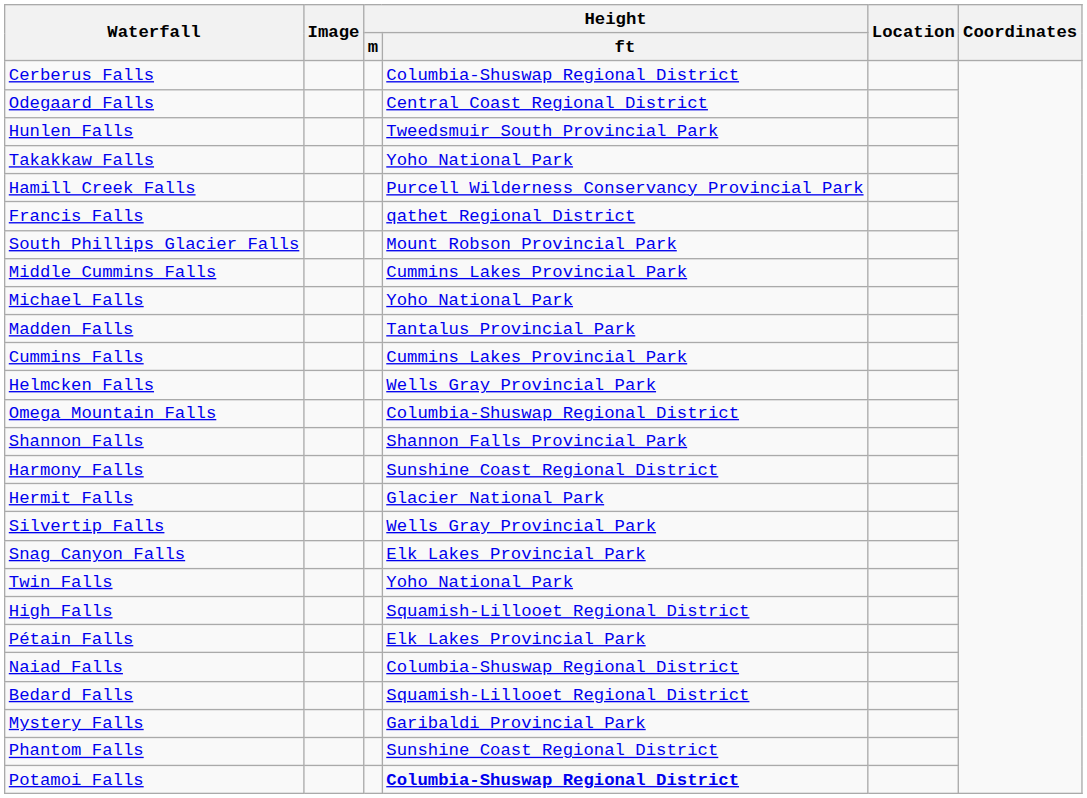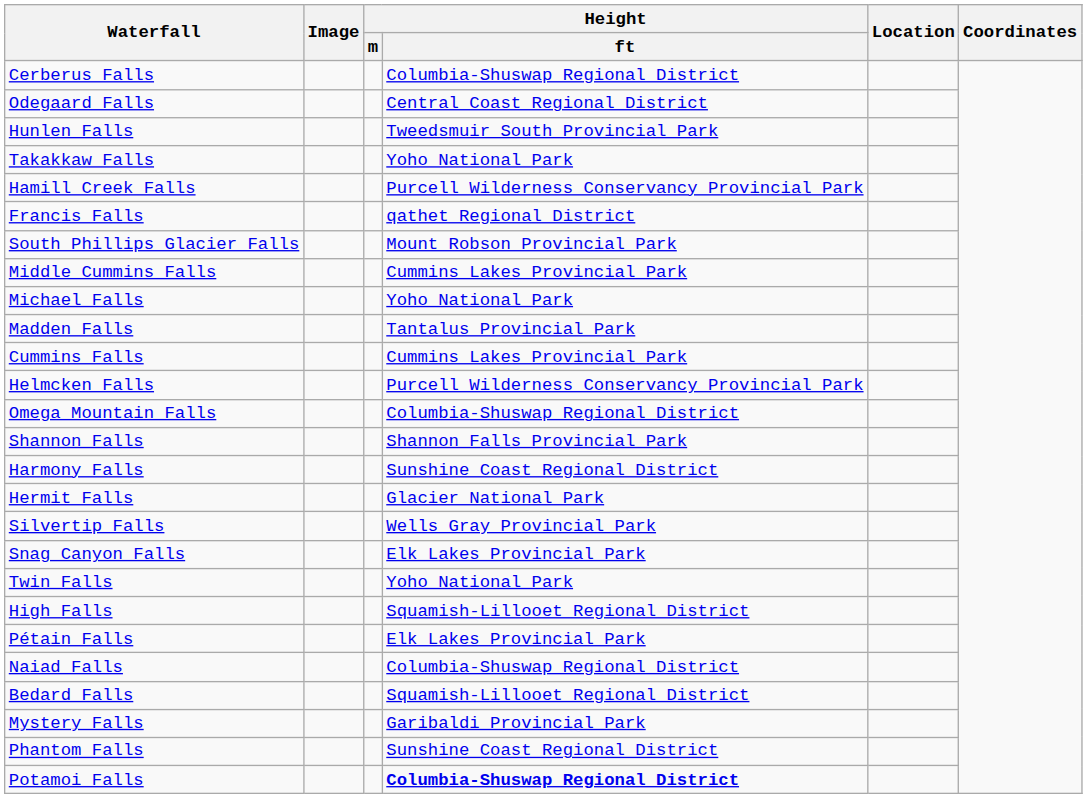Helmcken Falls | Height / ft: Wells Gray Provincial Park -> Purcell Wilderness Conservancy Provincial Park
